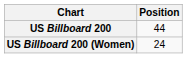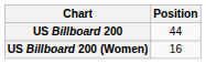US Billboard 200 (Women) | Position: 24 -> 16
